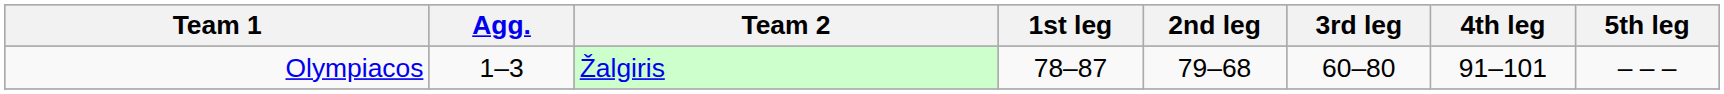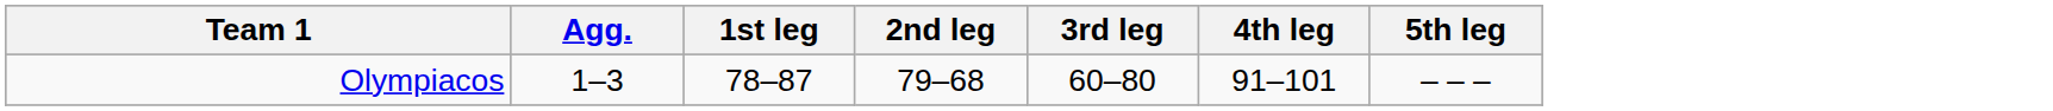- column: Team 2 | Žalgiris
